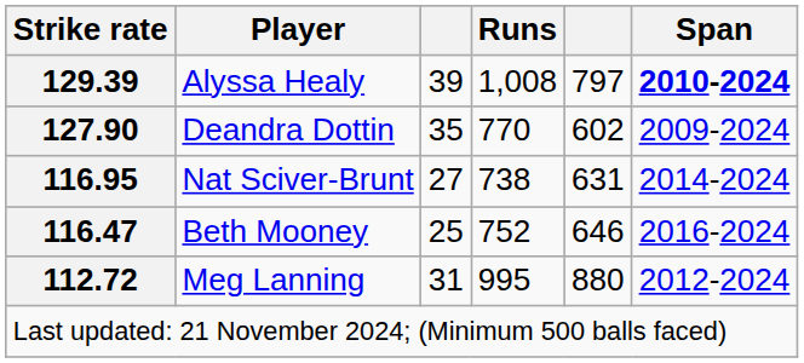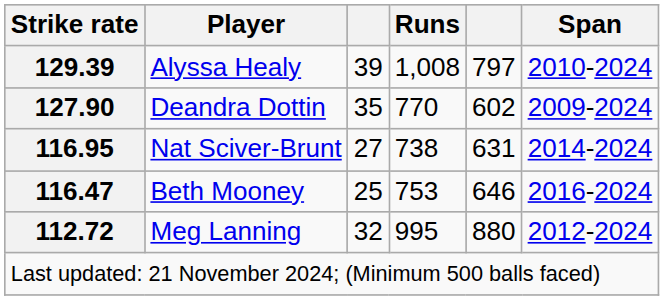Alyssa Healy | Span: bold -> normal
Beth Mooney | Runs: 752 -> 753
Meg Lanning | column 3: 31 -> 32
